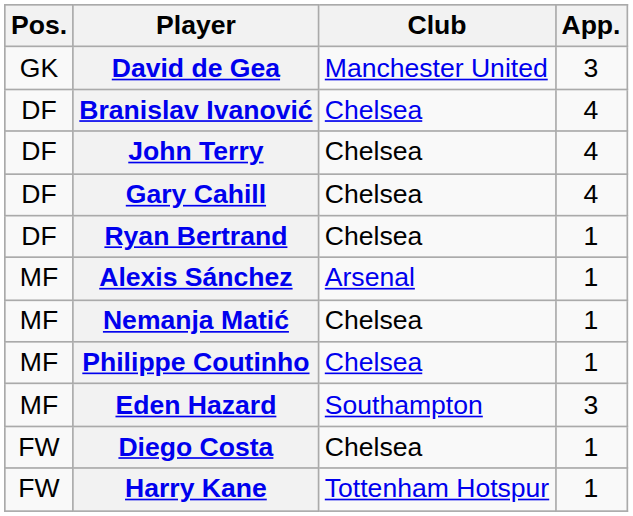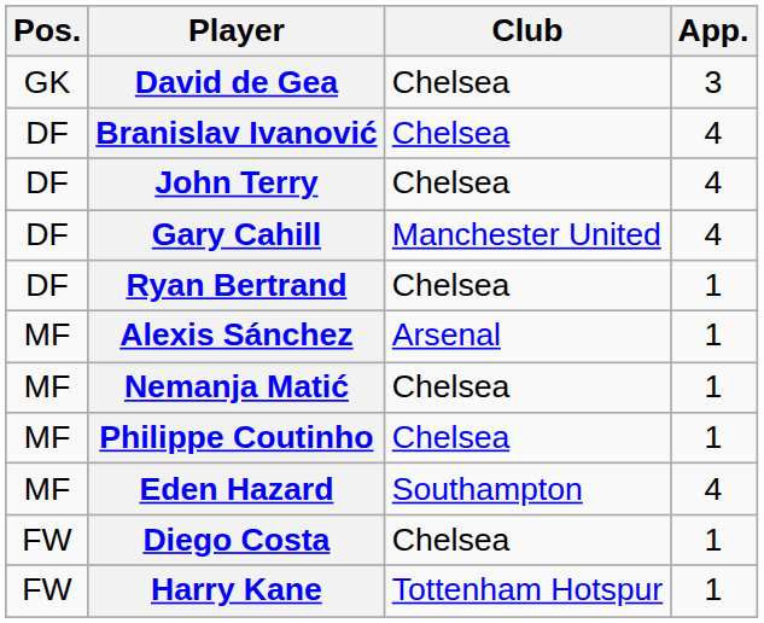David de Gea | Club: Manchester United -> Chelsea
Gary Cahill | Club: Chelsea -> Manchester United
Eden Hazard | App.: 3 -> 4
